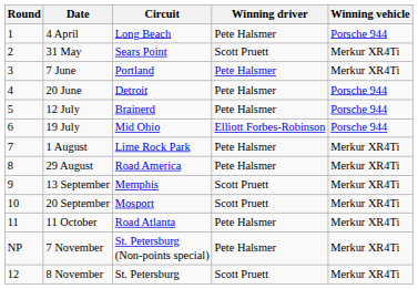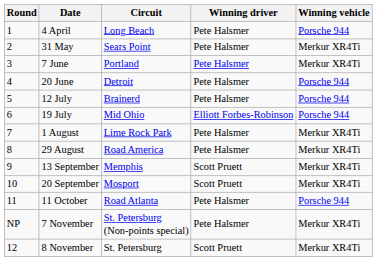31 May | Winning driver: Scott Pruett -> Pete Halsmer
11 October | Winning vehicle: Merkur XR4Ti -> Porsche 944
